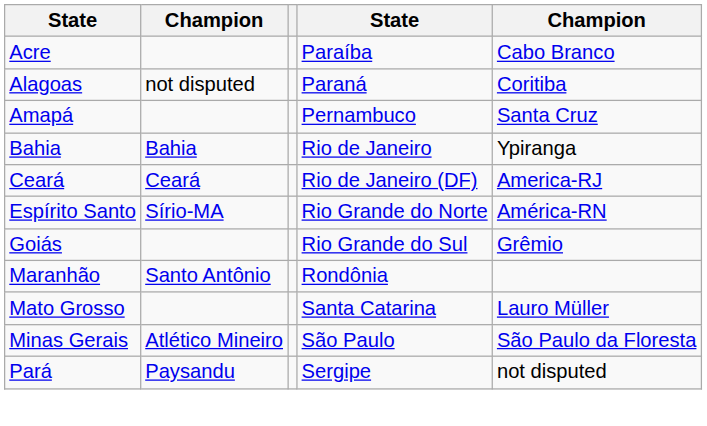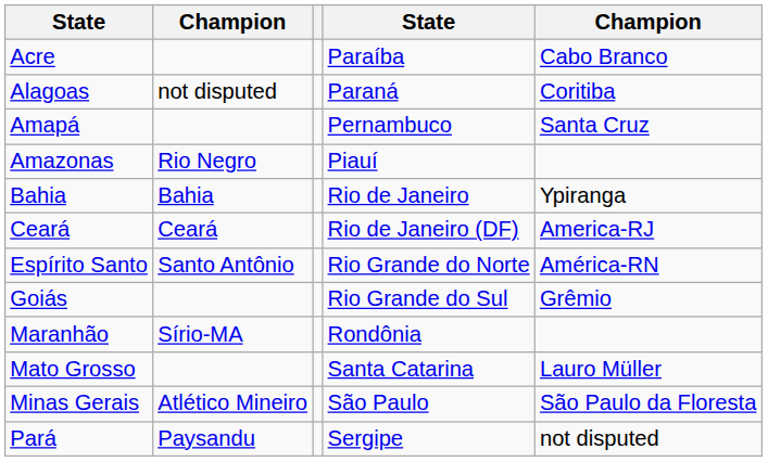+ row: Amazonas | Rio Negro | Piauí
Espírito Santo | column 2: Sírio-MA -> Santo Antônio
Maranhão | column 2: Santo Antônio -> Sírio-MA
